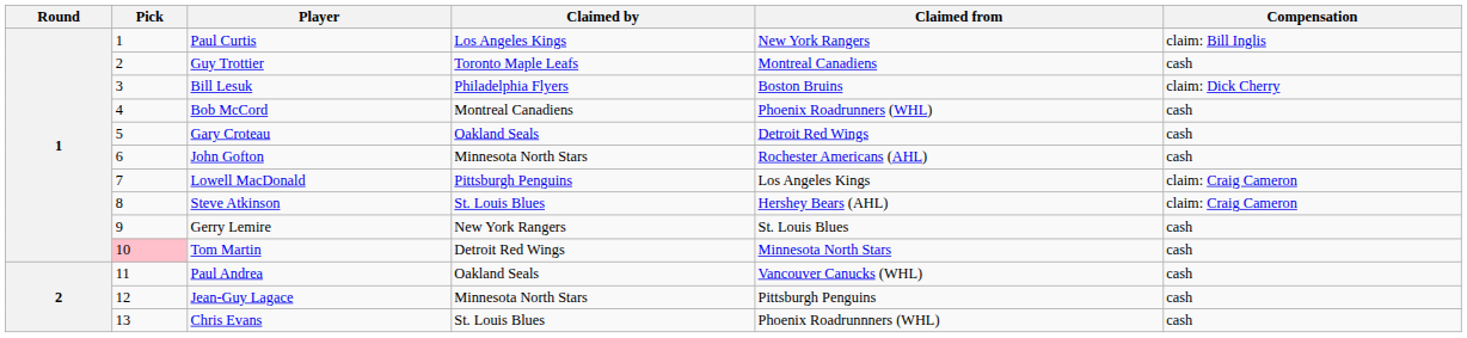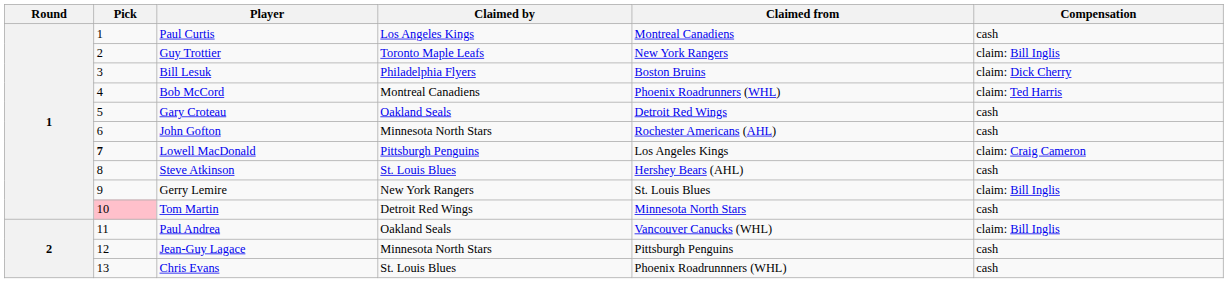Paul Curtis | Claimed from: New York Rangers -> Montreal Canadiens
Paul Curtis | Compensation: claim: Bill Inglis -> cash
Guy Trottier | Claimed from: Montreal Canadiens -> New York Rangers
Guy Trottier | Compensation: cash -> claim: Bill Inglis
Bob McCord | Compensation: cash -> claim: Ted Harris
Lowell MacDonald | Pick: normal -> bold
Steve Atkinson | Compensation: claim: Craig Cameron -> cash
Gerry Lemire | Compensation: cash -> claim: Bill Inglis
Paul Andrea | Compensation: cash -> claim: Bill Inglis
